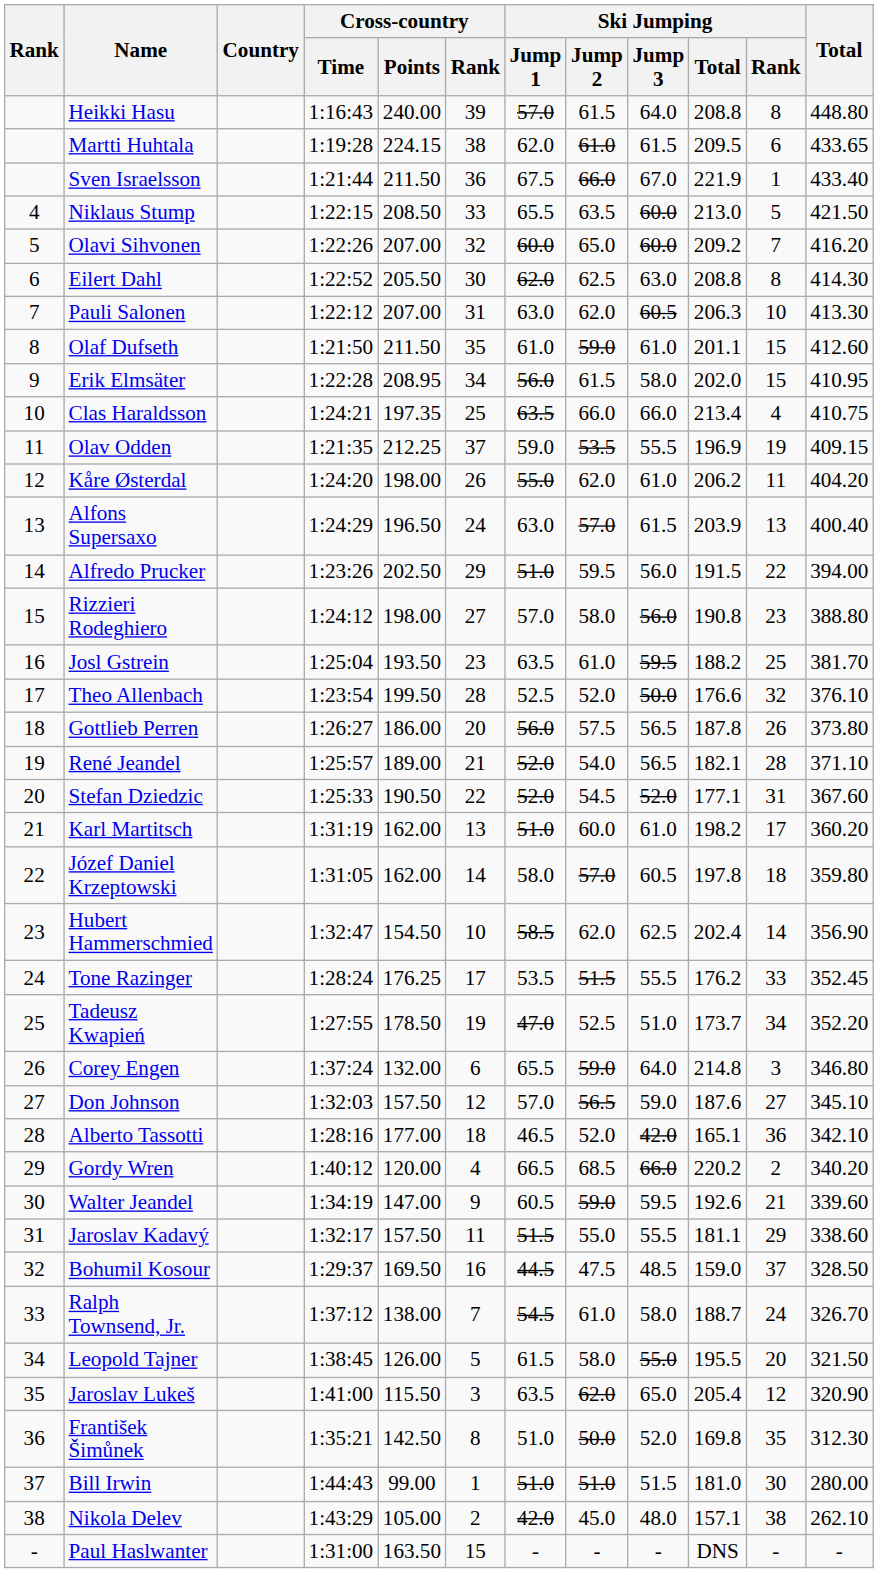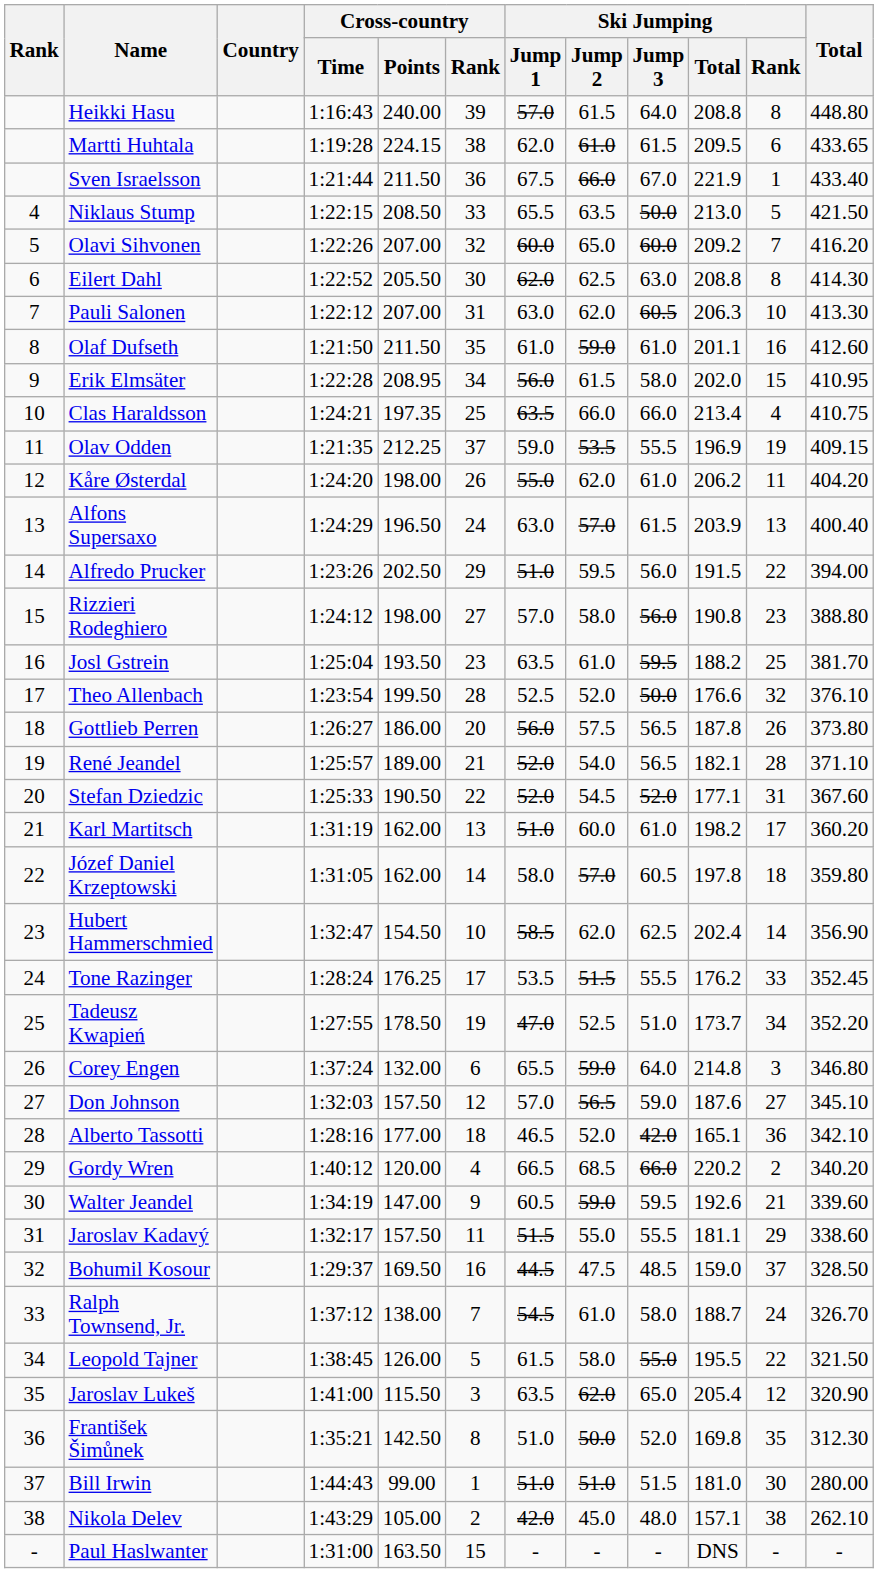Niklaus Stump | Ski Jumping / Jump 3: 60.0 -> 50.0
Olaf Dufseth | Ski Jumping / Rank: 15 -> 16
Leopold Tajner | Ski Jumping / Rank: 20 -> 22
